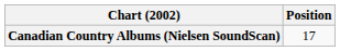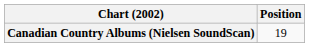Canadian Country Albums (Nielsen SoundScan) | Position: 17 -> 19
